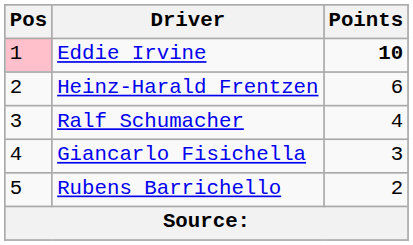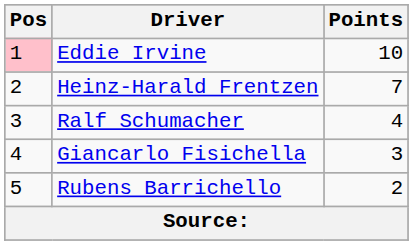Eddie Irvine | Points: bold -> normal
Heinz-Harald Frentzen | Points: 6 -> 7
